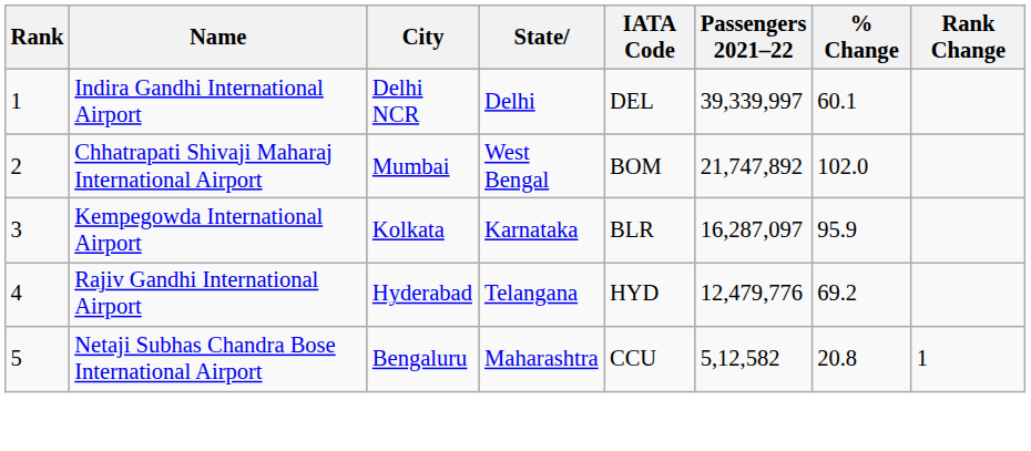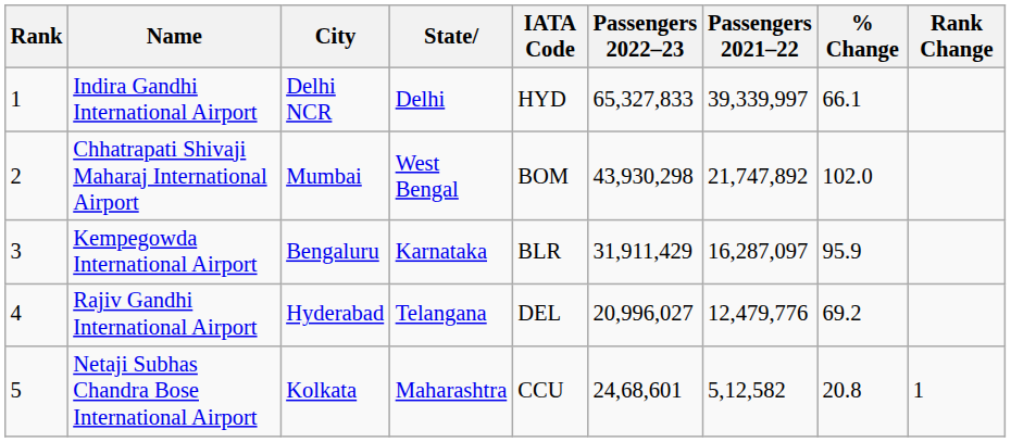+ column: Passengers 2022–23 | 65,327,833 | 43,930,298 | 31,911,429 | 20,996,027 | 24,68,601
Indira Gandhi International Airport | IATA Code: DEL -> HYD
Indira Gandhi International Airport | % Change: 60.1 -> 66.1
Kempegowda International Airport | City: Kolkata -> Bengaluru
Rajiv Gandhi International Airport | IATA Code: HYD -> DEL
Netaji Subhas Chandra Bose International Airport | City: Bengaluru -> Kolkata
